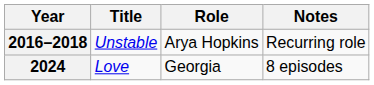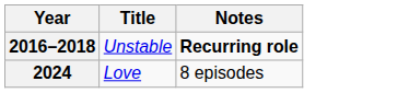- column: Role | Arya Hopkins | Georgia
2016–2018 | Notes: normal -> bold
